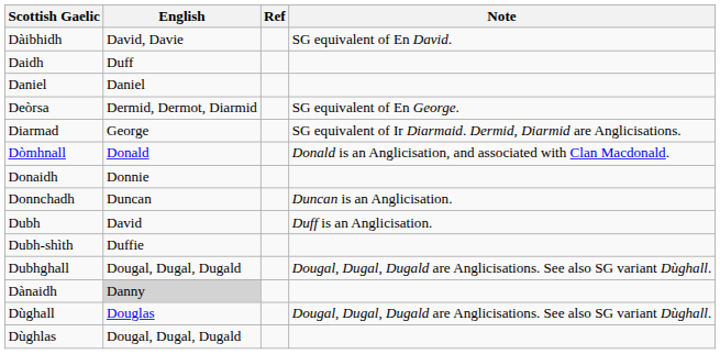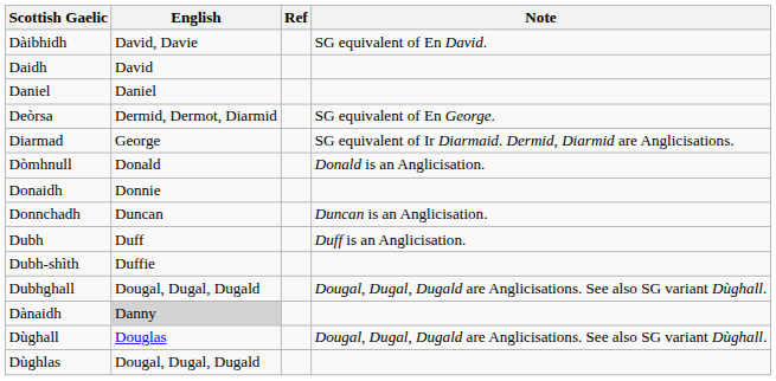Daidh | English: Duff -> David
- row: Dòmhnall | Donald | Donald is an Anglicisation, and associated with Clan Macdonald.
+ row: Dòmhnull | Donald | Donald is an Anglicisation.
Dubh | English: David -> Duff
